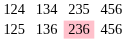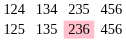125 | column 2: 136 -> 135
